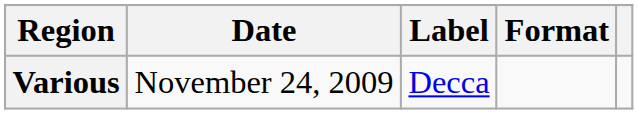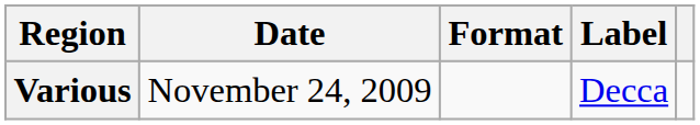columns swapped: Format <-> Label
